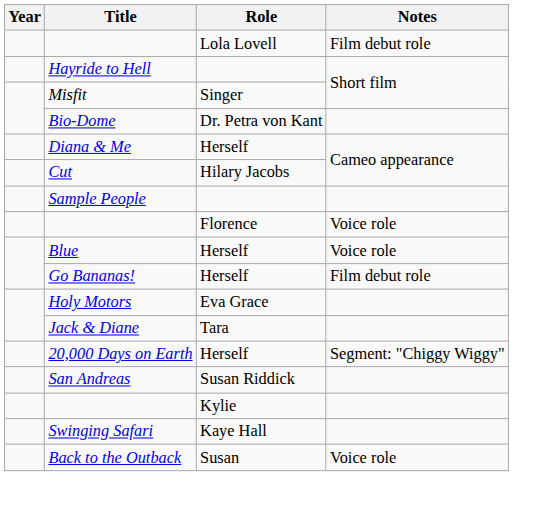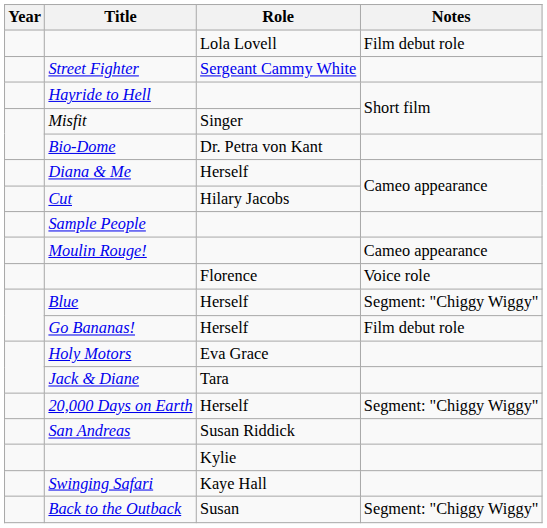+ row: Street Fighter | Sergeant Cammy White
+ row: Moulin Rouge! | Cameo appearance
Blue | Notes: Voice role -> Segment: "Chiggy Wiggy"
Back to the Outback | Notes: Voice role -> Segment: "Chiggy Wiggy"
